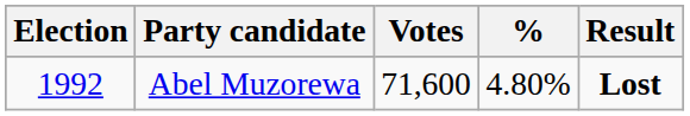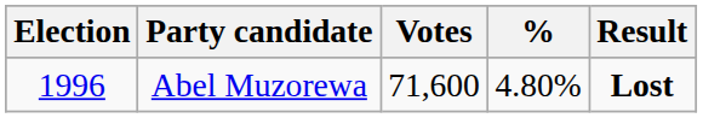Abel Muzorewa | Election: 1992 -> 1996
